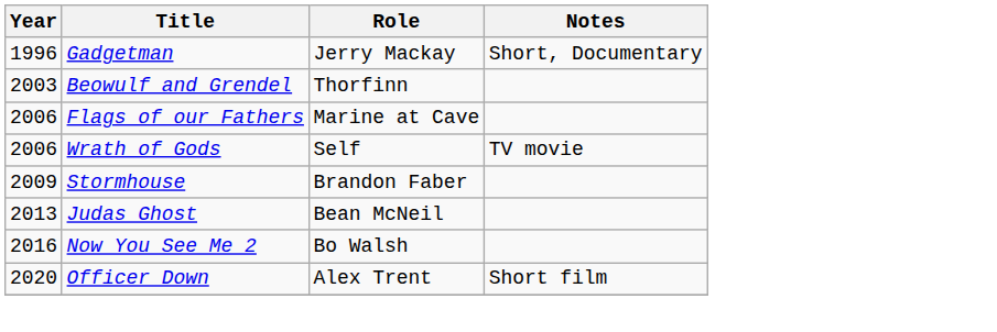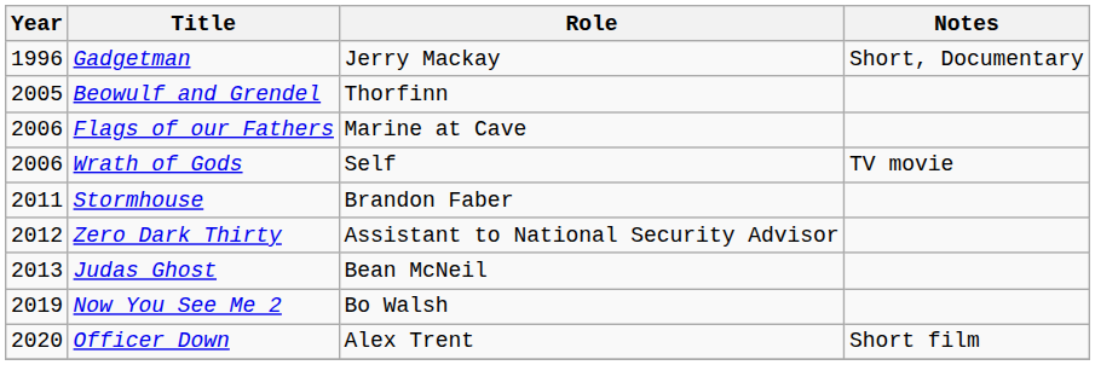Beowulf and Grendel | Year: 2003 -> 2005
Stormhouse | Year: 2009 -> 2011
+ row: 2012 | Zero Dark Thirty | Assistant to National Security Advisor
Now You See Me 2 | Year: 2016 -> 2019
